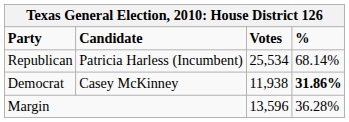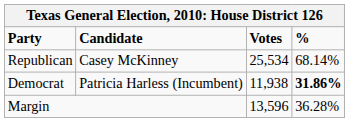Republican | Candidate: Patricia Harless (Incumbent) -> Casey McKinney
Democrat | Candidate: Casey McKinney -> Patricia Harless (Incumbent)
